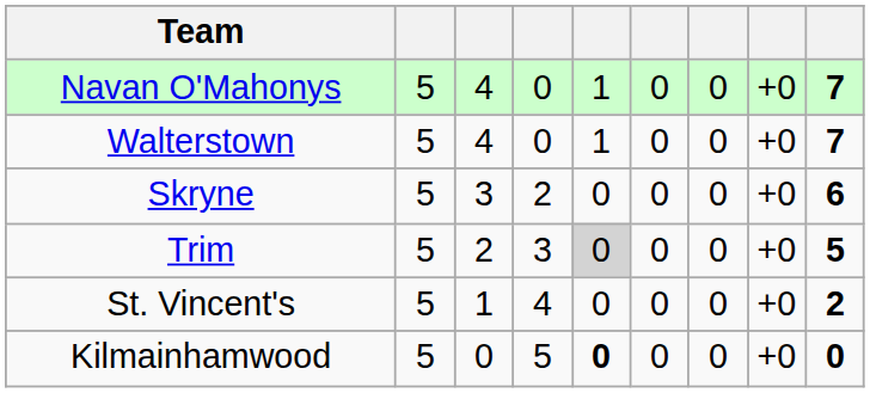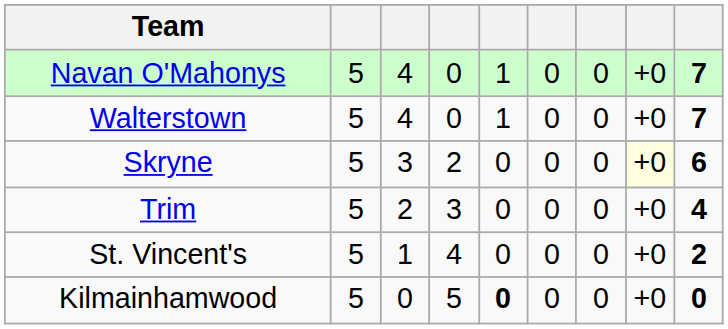Skryne | column 8: no background -> lightyellow background
Trim | column 5: lightgrey background -> no background
Trim | column 9: 5 -> 4
